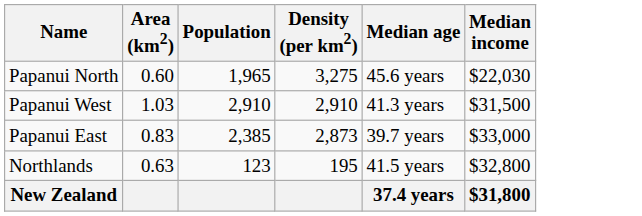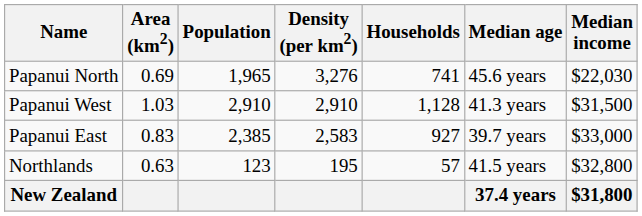+ column: Households | 741 | 1,128 | 927 | 57
Papanui North | Area (km2): 0.60 -> 0.69
Papanui North | Density (per km2): 3,275 -> 3,276
Papanui East | Density (per km2): 2,873 -> 2,583
